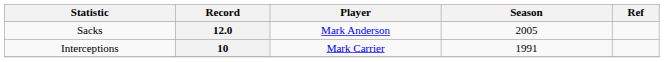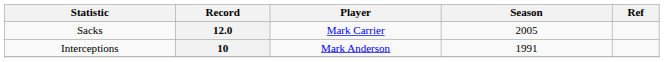12.0 | Player: Mark Anderson -> Mark Carrier
10 | Player: Mark Carrier -> Mark Anderson
